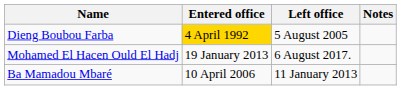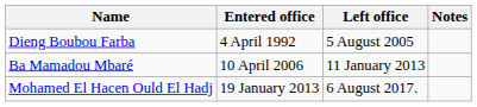Dieng Boubou Farba | Entered office: gold background -> no background
rows swapped: Ba Mamadou Mbaré <-> Mohamed El Hacen Ould El Hadj
